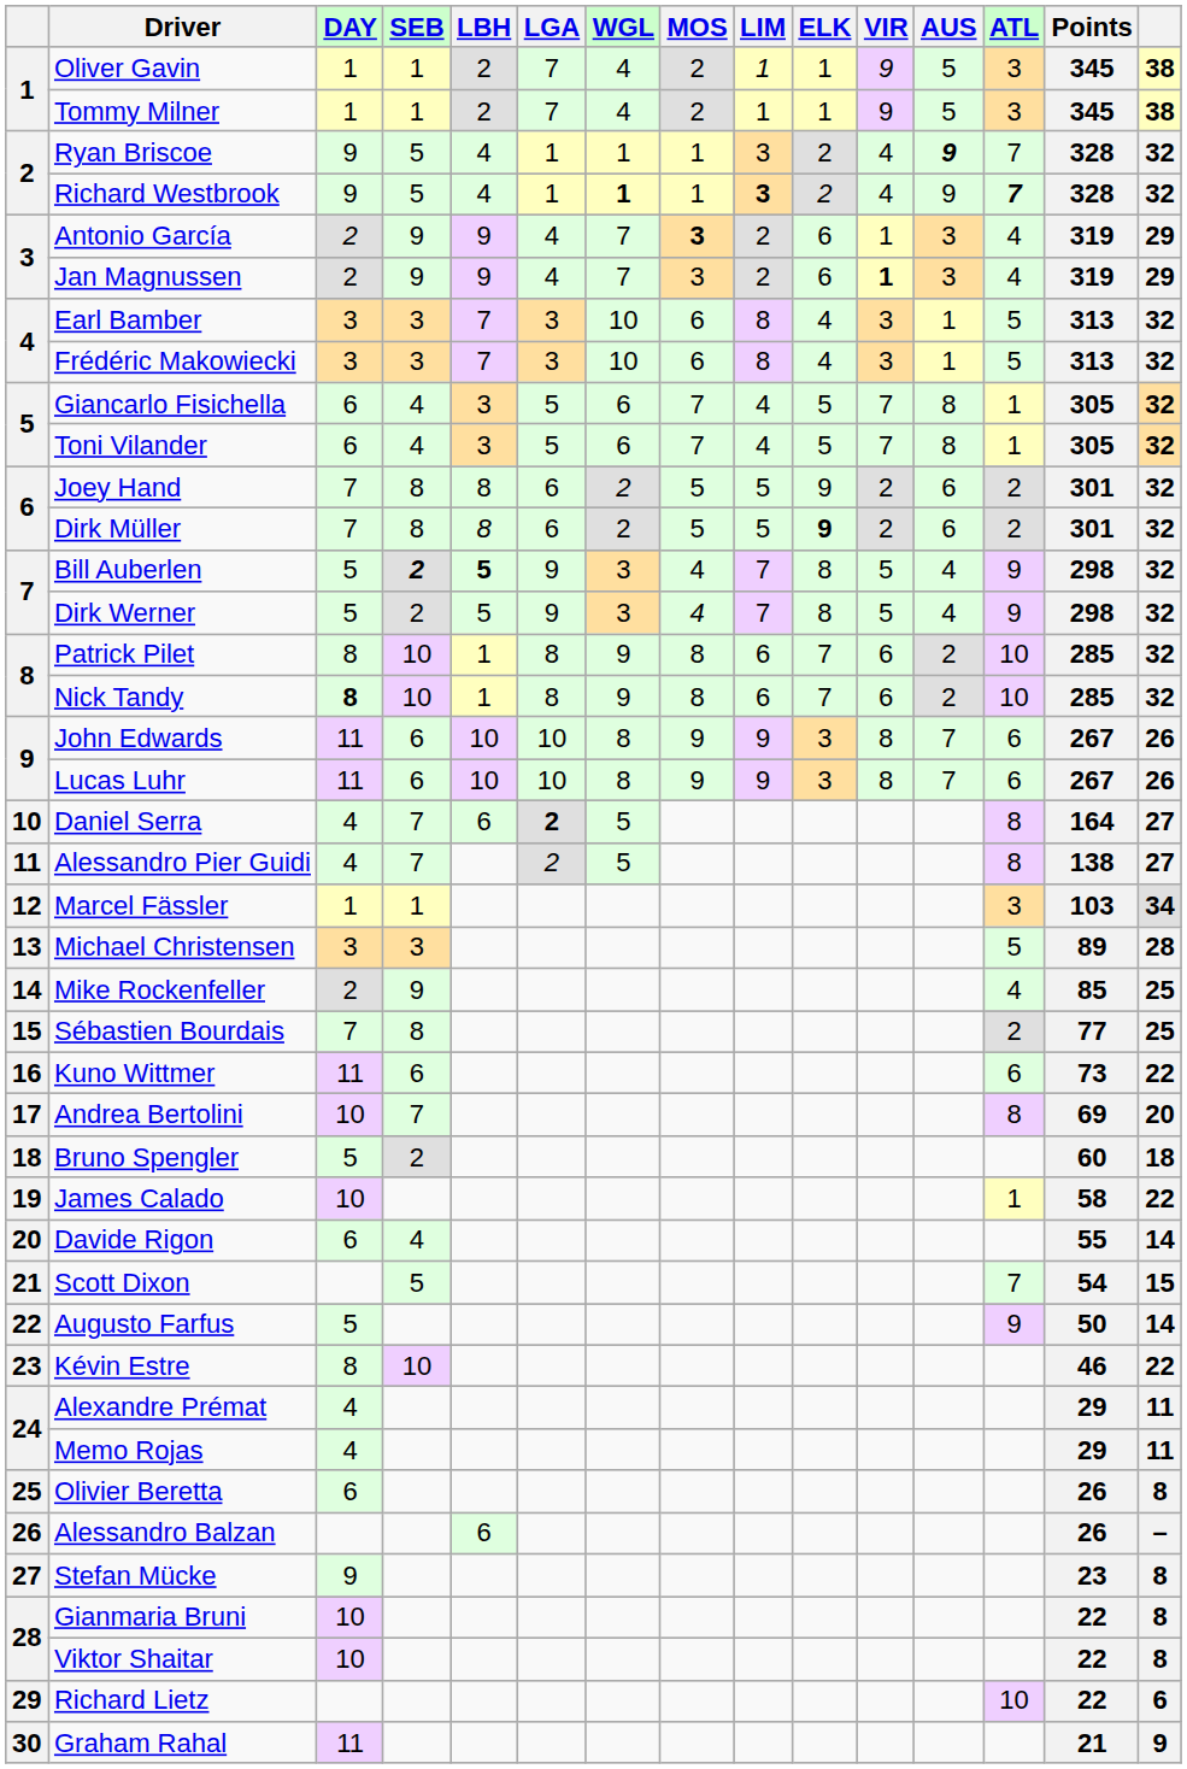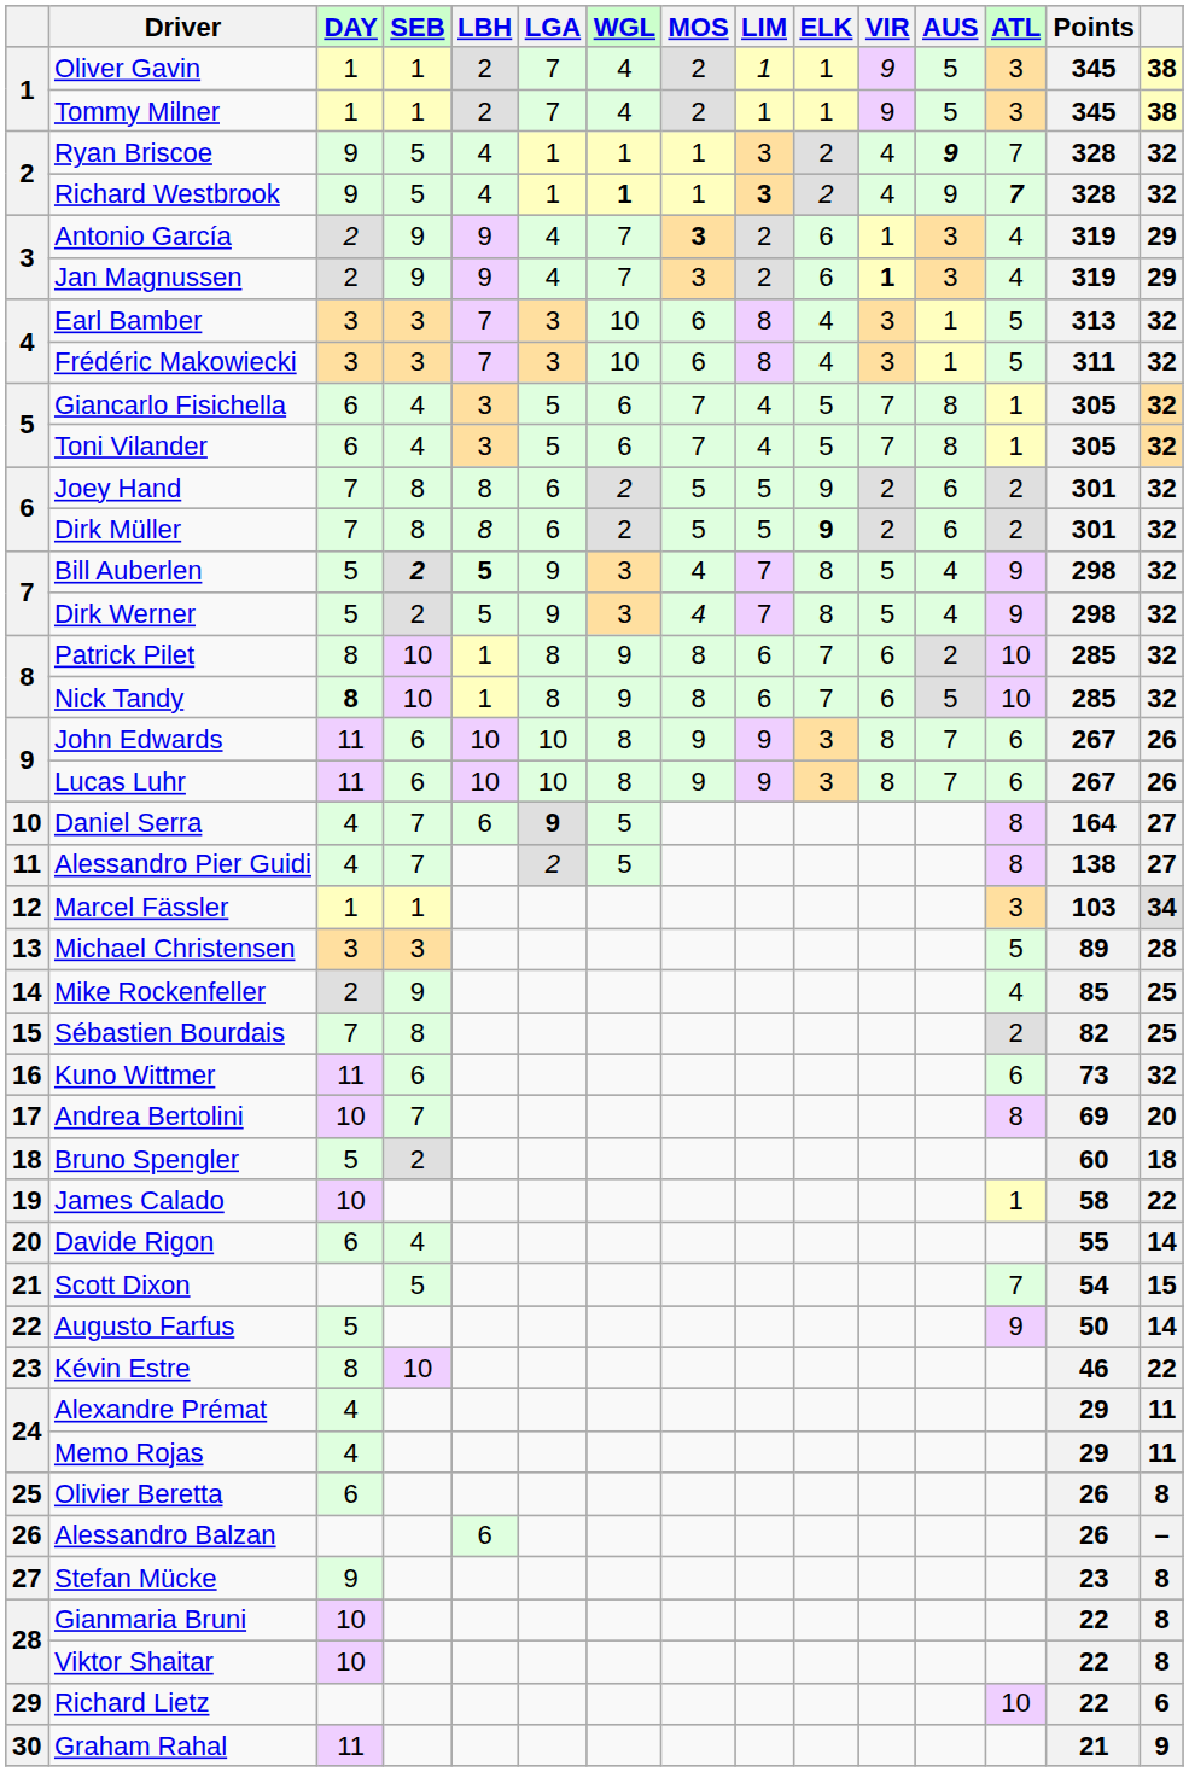Frédéric Makowiecki | Points: 313 -> 311
Nick Tandy | AUS: 2 -> 5
Daniel Serra | LGA: 2 -> 9
Sébastien Bourdais | Points: 77 -> 82
Kuno Wittmer | column 15: 22 -> 32
